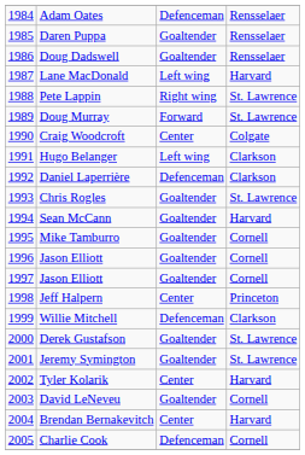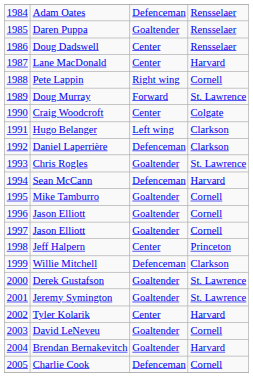Doug Dadswell | column 3: Goaltender -> Center
Lane MacDonald | column 3: Left wing -> Center
Pete Lappin | column 4: St. Lawrence -> Cornell
Sean McCann | column 3: Goaltender -> Defenceman
Brendan Bernakevitch | column 3: Center -> Goaltender
